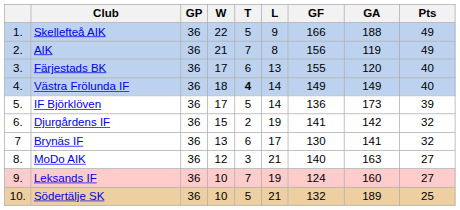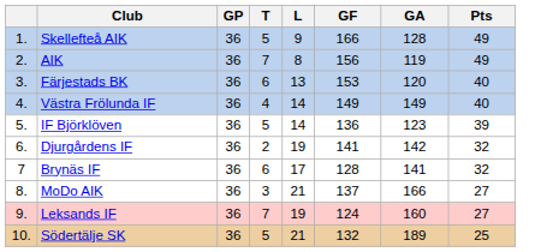- column: W | 22 | 21 | 17 | 18 | 17 | 15 | 13 | 12 | 10 | 10
Skellefteå AIK | GA: 188 -> 128
Färjestads BK | GF: 155 -> 153
Västra Frölunda IF | T: bold -> normal
IF Björklöven | GA: 173 -> 123
Brynäs IF | GF: 130 -> 128
MoDo AIK | GF: 140 -> 137
MoDo AIK | GA: 163 -> 166
